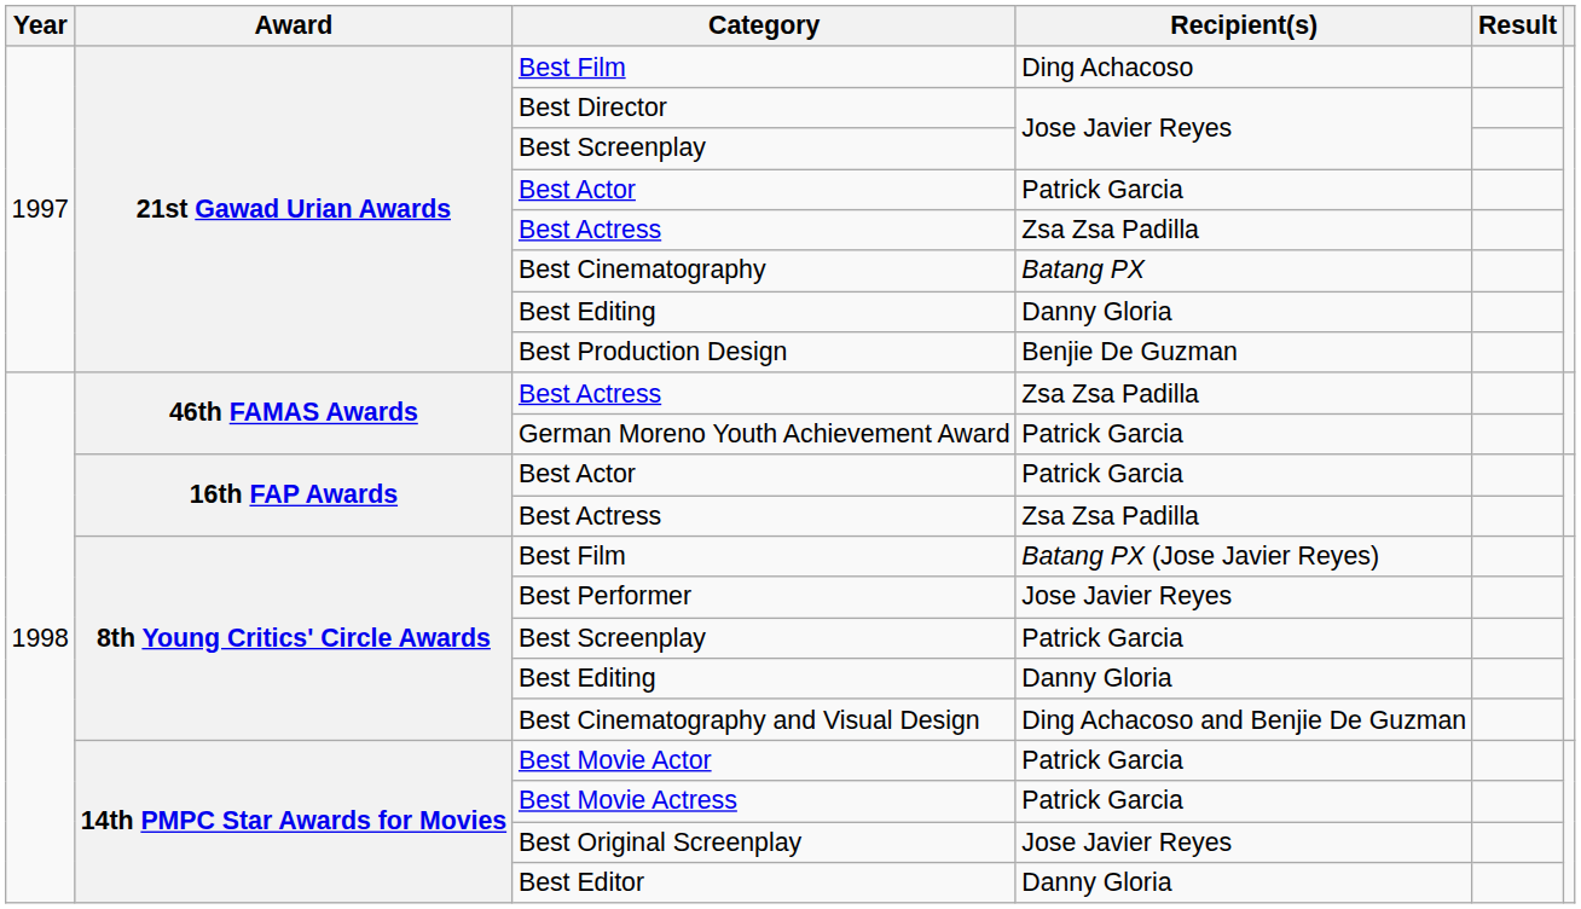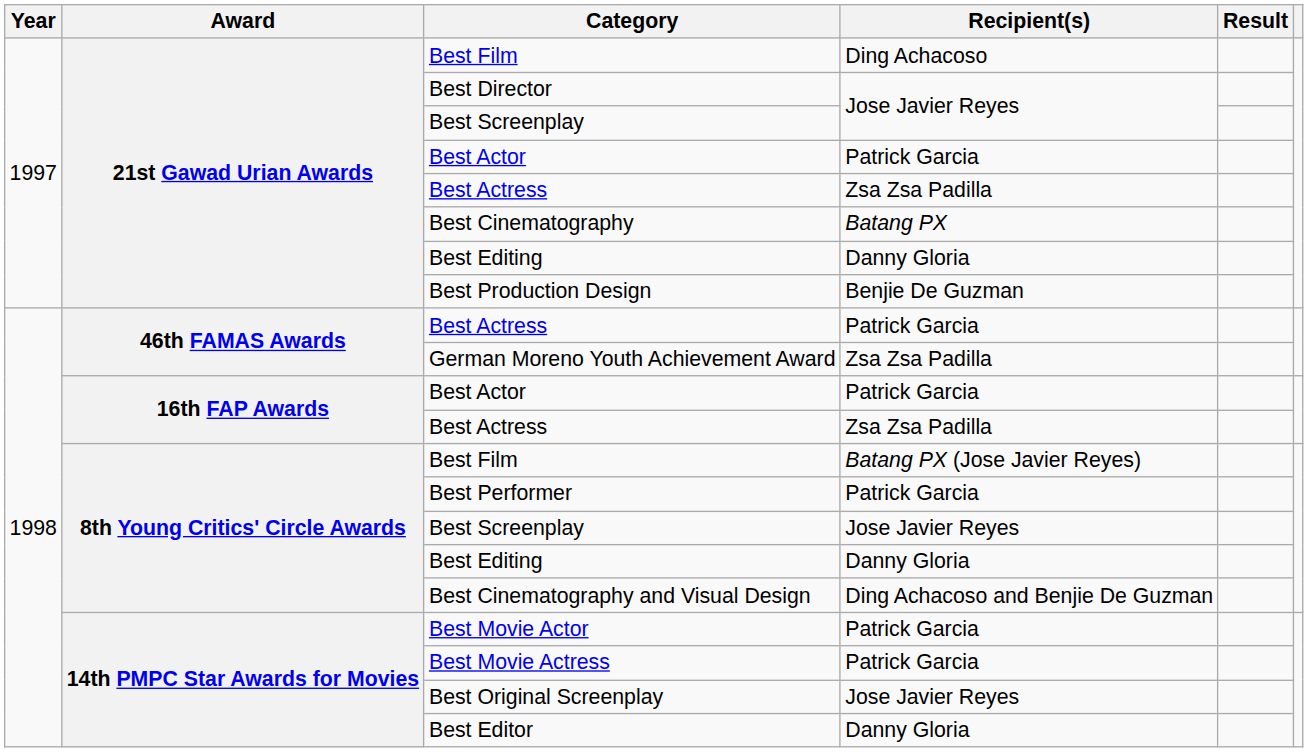46th FAMAS Awards / Best Actress | Recipient(s): Zsa Zsa Padilla -> Patrick Garcia
German Moreno Youth Achievement Award | Recipient(s): Patrick Garcia -> Zsa Zsa Padilla
Best Performer | Recipient(s): Jose Javier Reyes -> Patrick Garcia
8th Young Critics' Circle Awards / Best Screenplay | Recipient(s): Patrick Garcia -> Jose Javier Reyes
